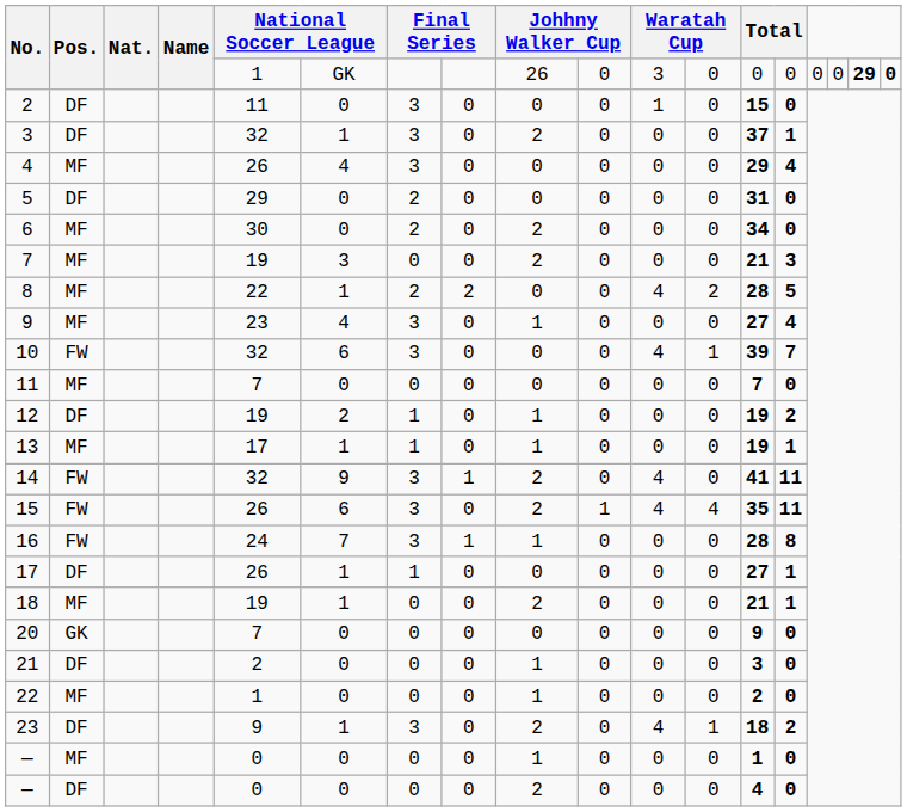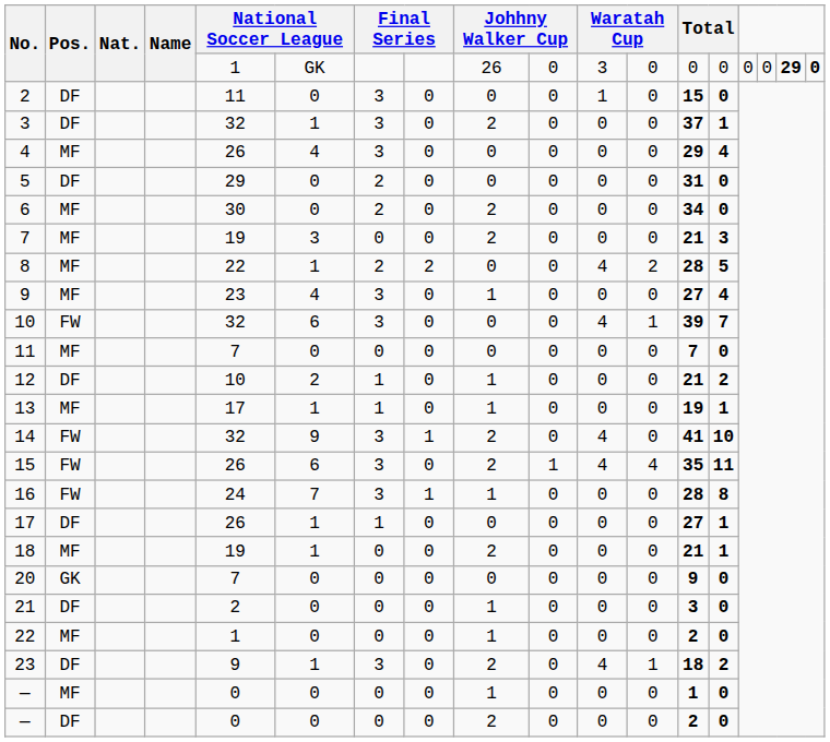12 | column 5: 19 -> 10
12 | column 13: 19 -> 21
14 | column 14: 11 -> 10
— / DF | column 13: 4 -> 2
